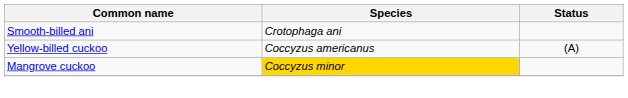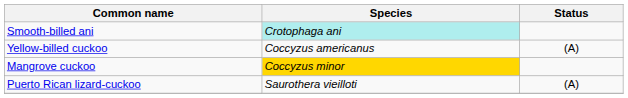Smooth-billed ani | Species: no background -> paleturquoise background
+ row: Puerto Rican lizard-cuckoo | Saurothera vieilloti | (A)
